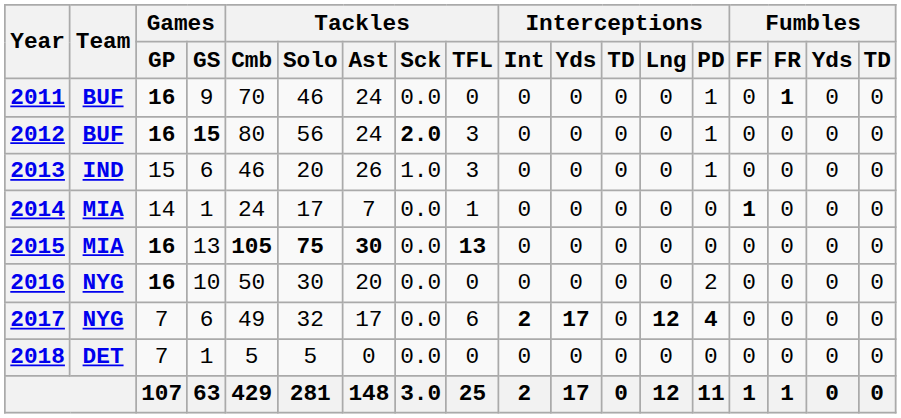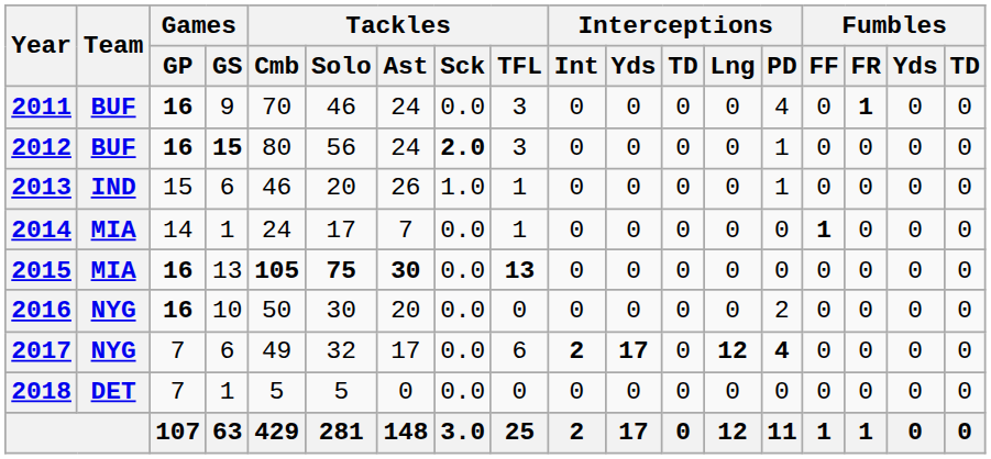2011 | Tackles / TFL: 0 -> 3
2011 | Interceptions / PD: 1 -> 4
2013 | Tackles / TFL: 3 -> 1
